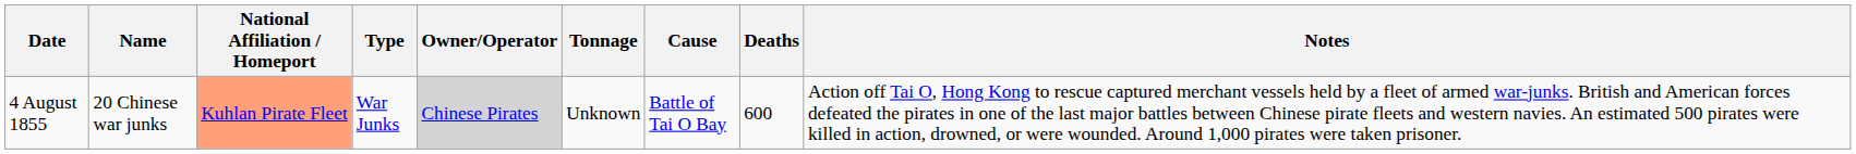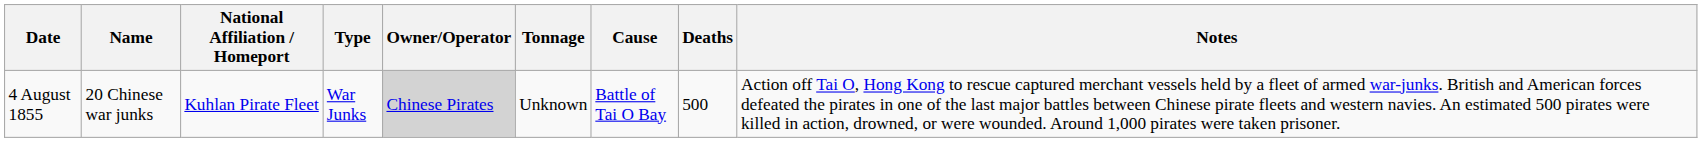4 August 1855 | National Affiliation / Homeport: lightsalmon background -> no background
4 August 1855 | Deaths: 600 -> 500
